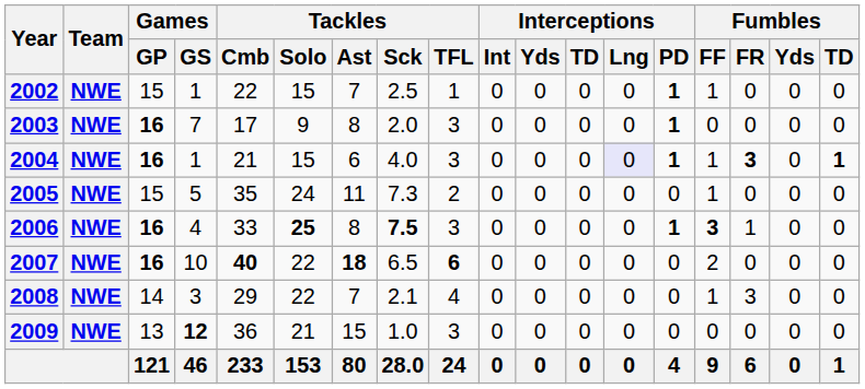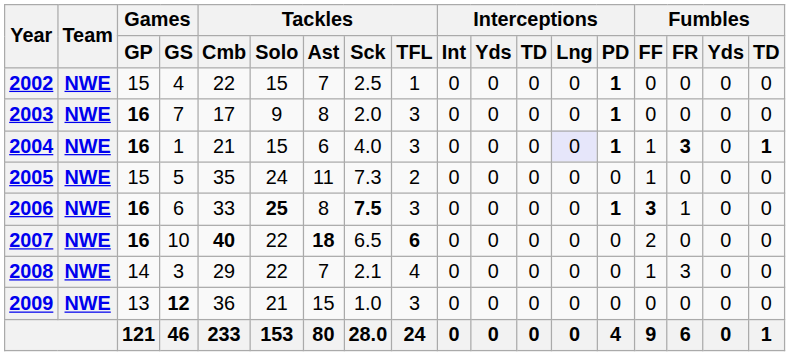2002 | Games / GS: 1 -> 4
2002 | Fumbles / FF: 1 -> 0
2006 | Games / GS: 4 -> 6
